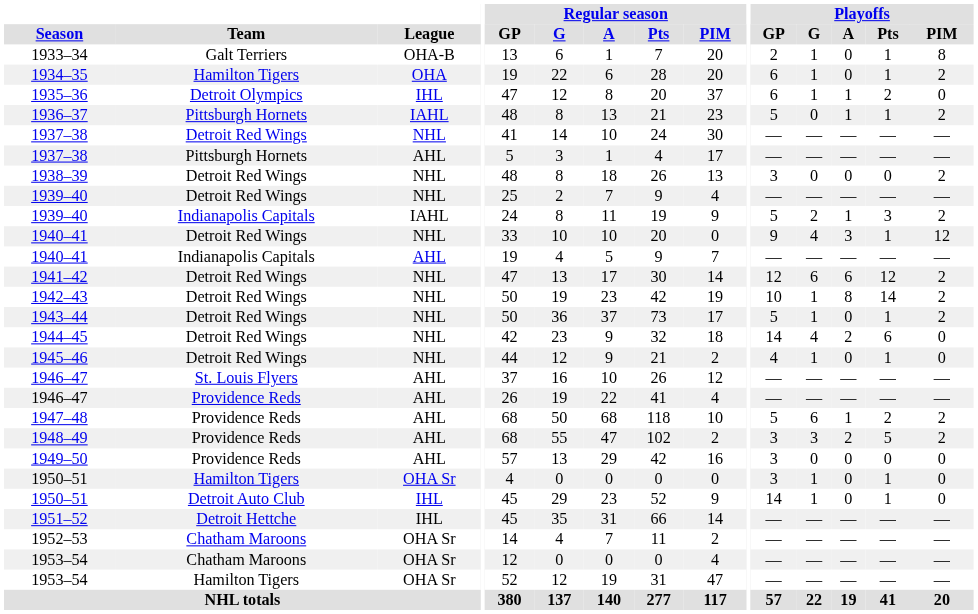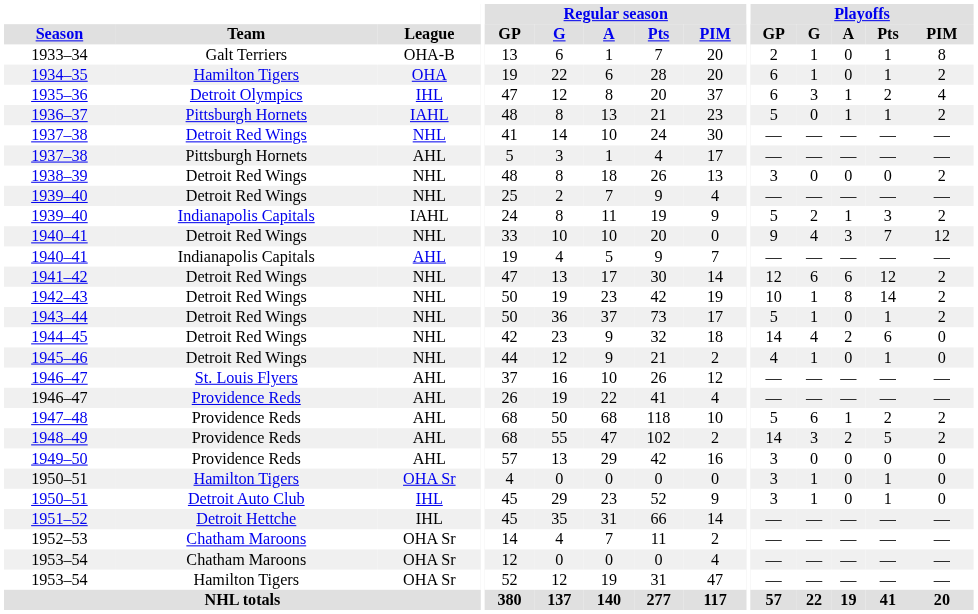1935–36 | Playoffs / G: 1 -> 3
1935–36 | Playoffs / PIM: 0 -> 4
1940–41 / Detroit Red Wings | Playoffs / Pts: 1 -> 7
1948–49 | Playoffs / GP: 3 -> 14
1950–51 / Detroit Auto Club | Playoffs / GP: 14 -> 3
